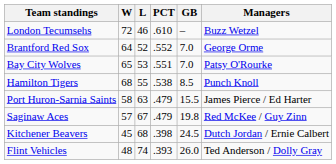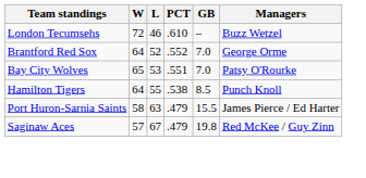Hamilton Tigers | W: 68 -> 64
- row: Kitchener Beavers | 45 | 68 | .398 | 24.5 | Dutch Jordan / Ernie Calbert
- row: Flint Vehicles | 48 | 74 | .393 | 26.0 | Ted Anderson / Dolly Gray
